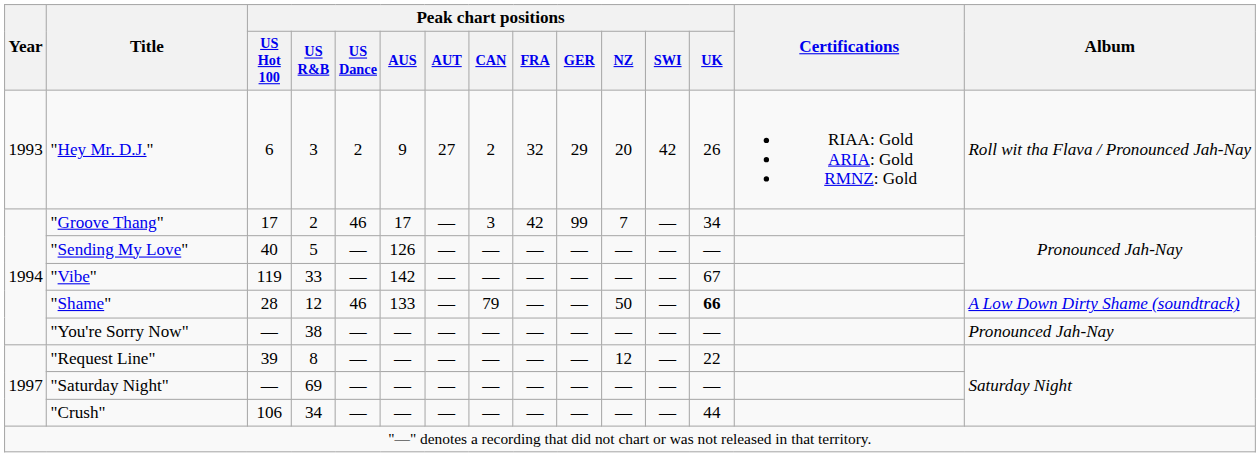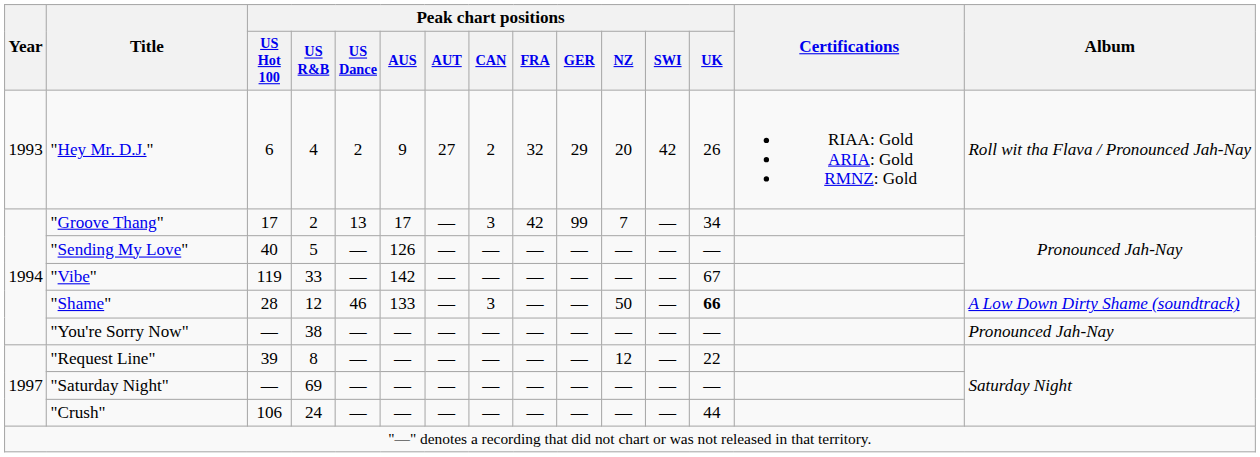"Hey Mr. D.J." | Peak chart positions / US R&B: 3 -> 4
"Groove Thang" | Peak chart positions / US Dance: 46 -> 13
"Shame" | Peak chart positions / CAN: 79 -> 3
"Crush" | Peak chart positions / US R&B: 34 -> 24
